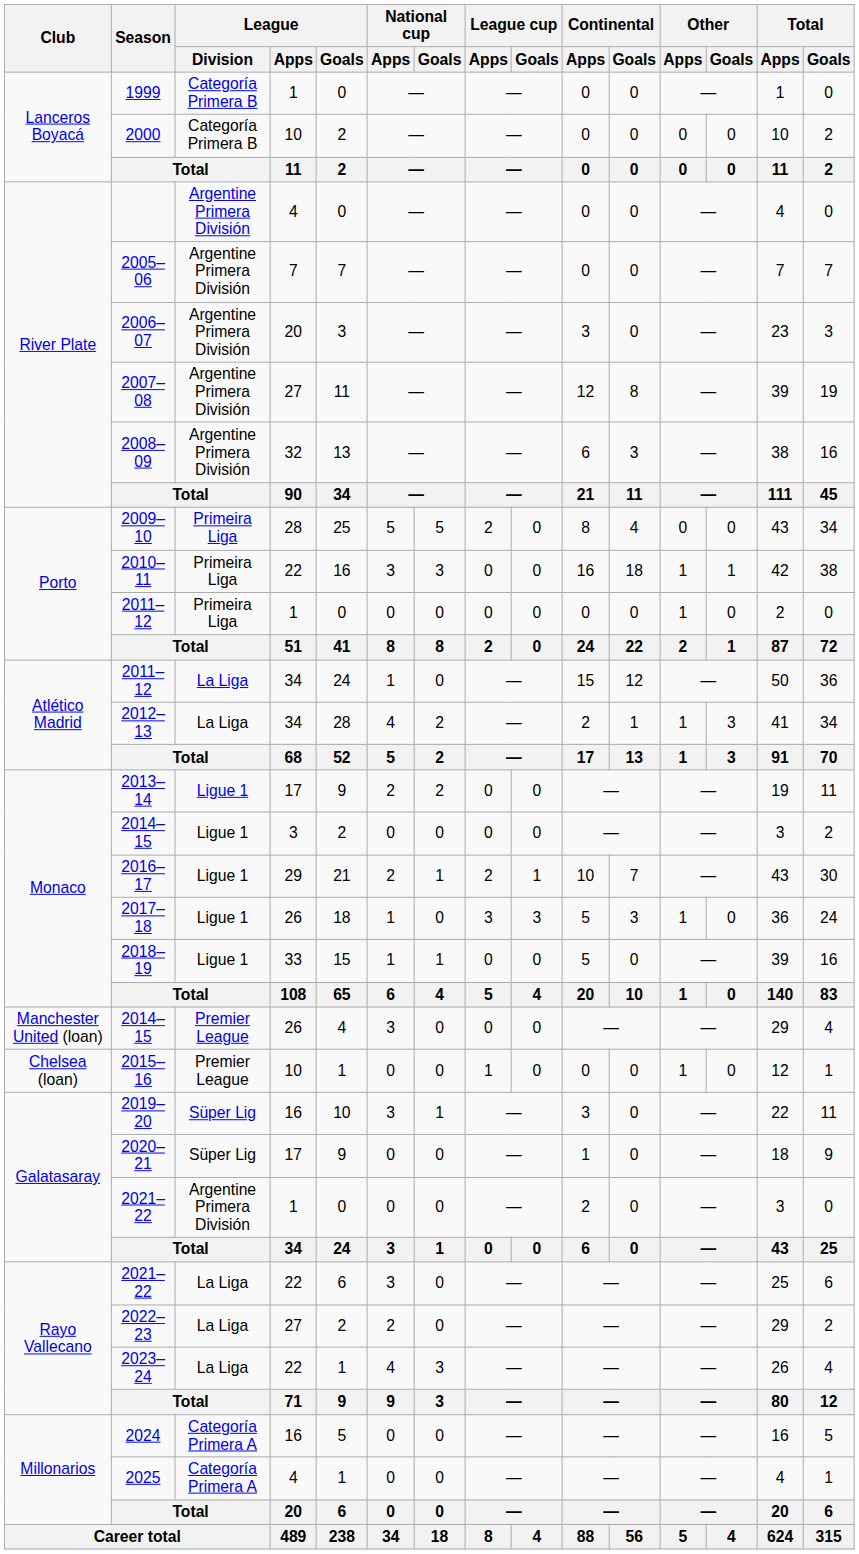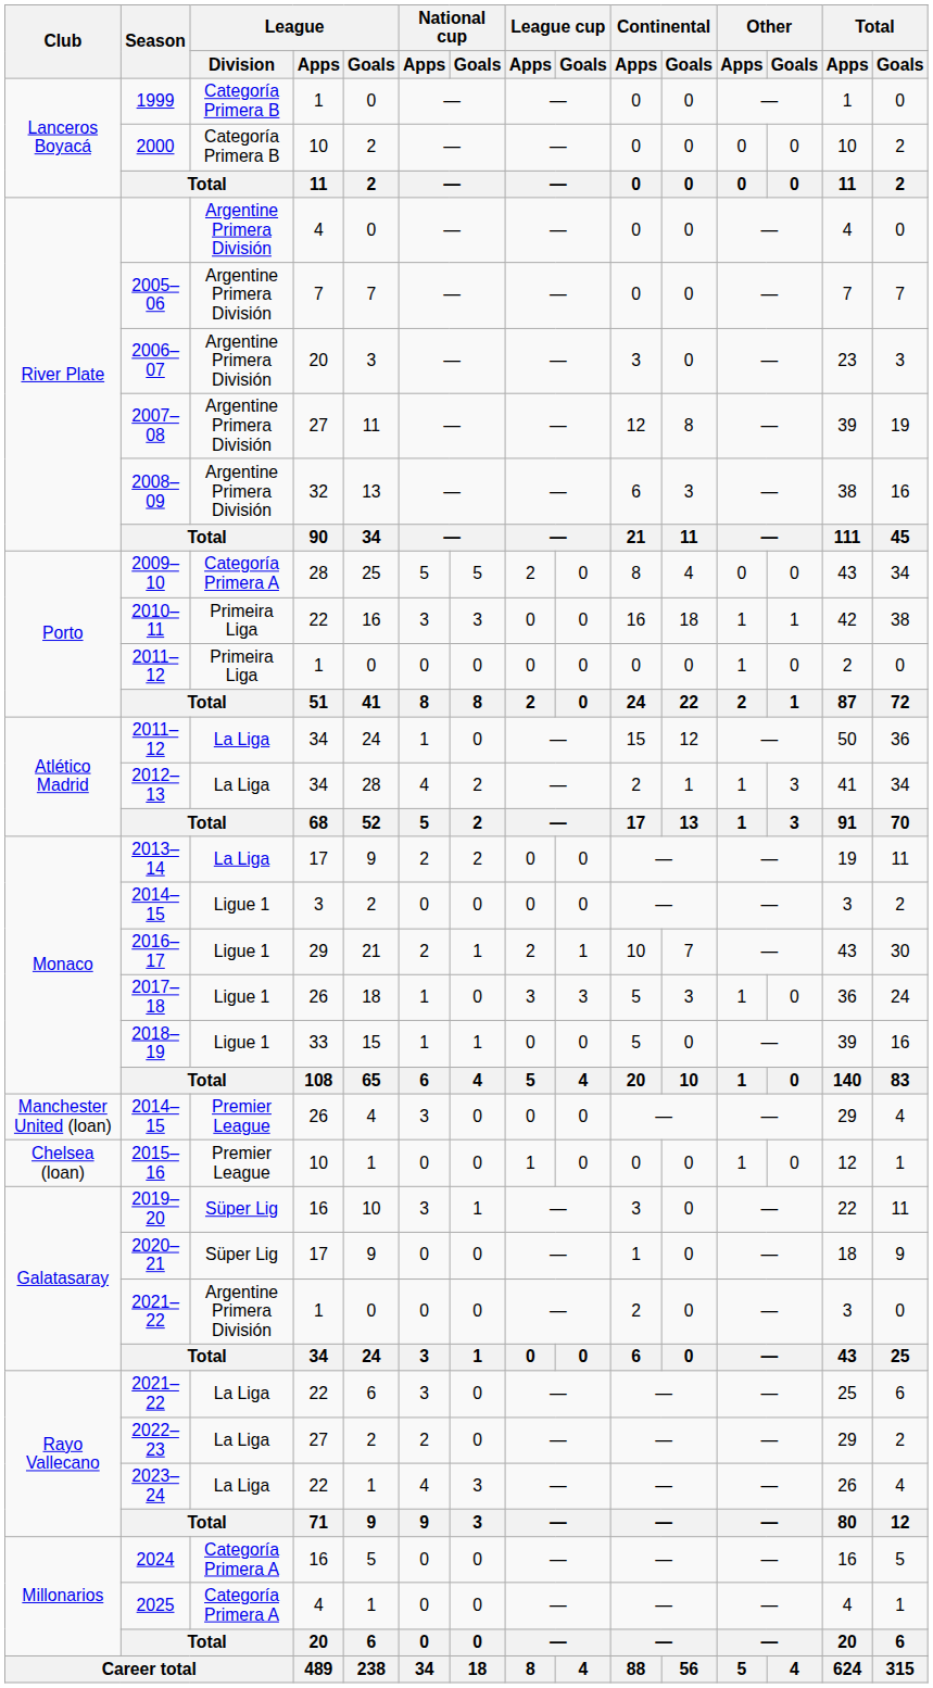2009–10 | League / Division: Primeira Liga -> Categoría Primera A
2013–14 | League / Division: Ligue 1 -> La Liga
